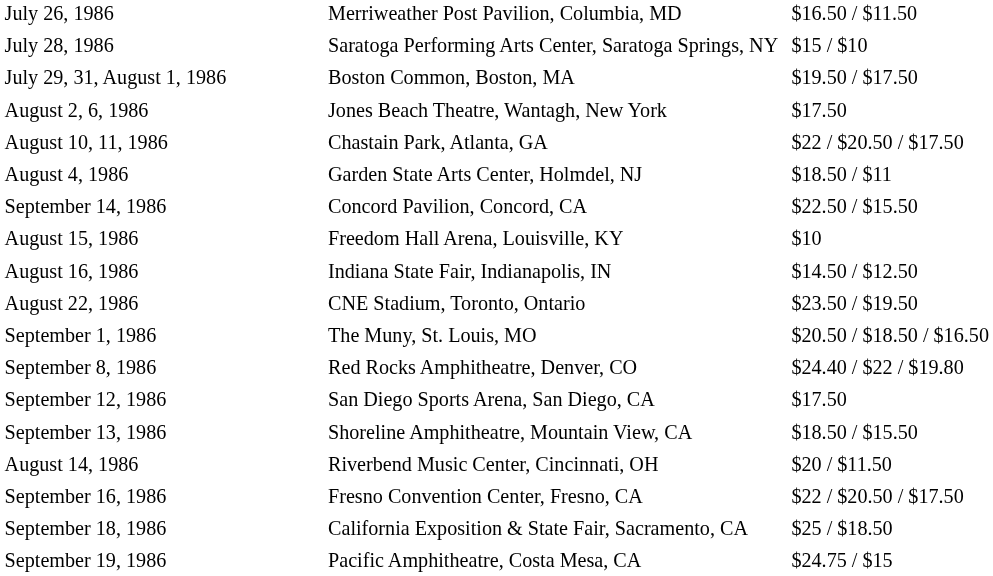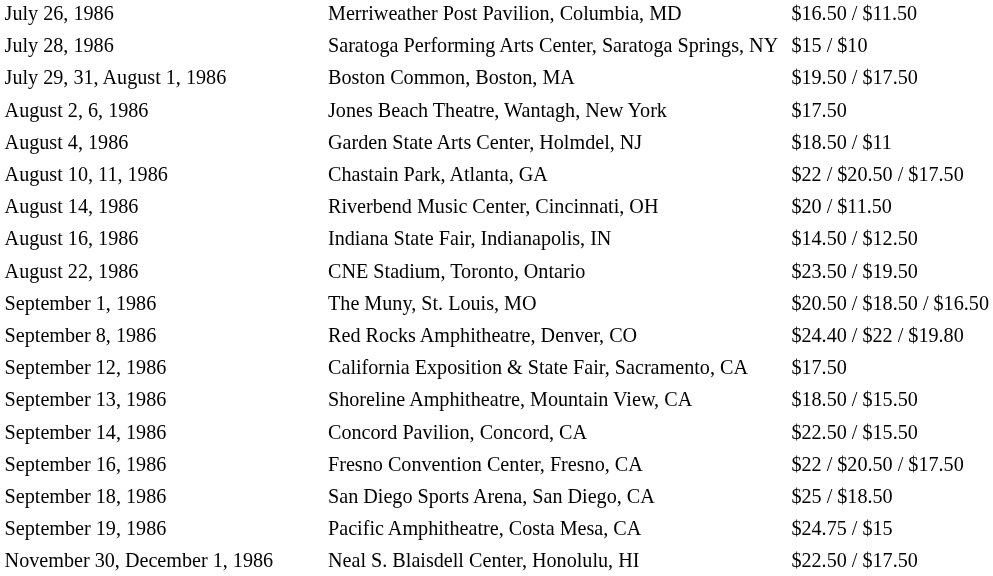rows swapped: August 4, 1986 <-> August 10, 11, 1986
rows swapped: August 14, 1986 <-> September 14, 1986
- row: August 15, 1986 | Freedom Hall Arena, Louisville, KY | $10
September 12, 1986 | column 2: San Diego Sports Arena, San Diego, CA -> California Exposition & State Fair, Sacramento, CA
September 18, 1986 | column 2: California Exposition & State Fair, Sacramento, CA -> San Diego Sports Arena, San Diego, CA
+ row: November 30, December 1, 1986 | Neal S. Blaisdell Center, Honolulu, HI | $22.50 / $17.50
